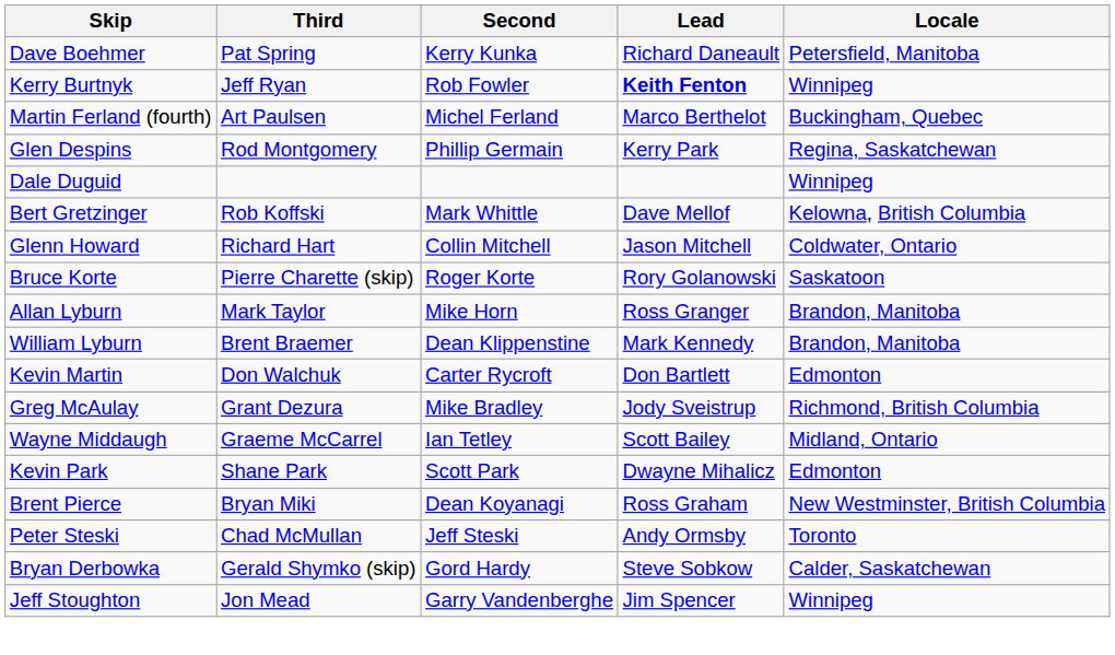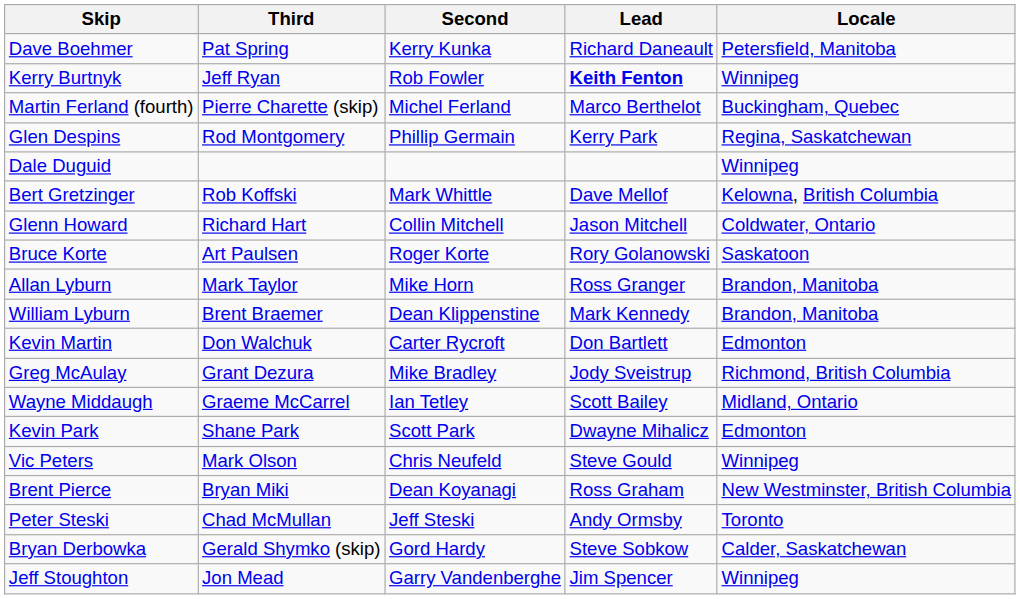Martin Ferland (fourth) | Third: Art Paulsen -> Pierre Charette (skip)
Bruce Korte | Third: Pierre Charette (skip) -> Art Paulsen
+ row: Vic Peters | Mark Olson | Chris Neufeld | Steve Gould | Winnipeg
